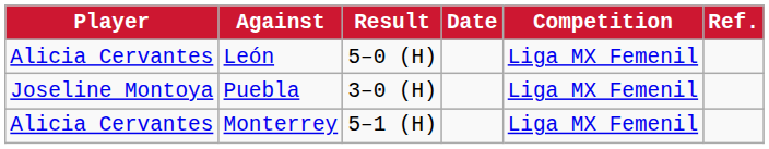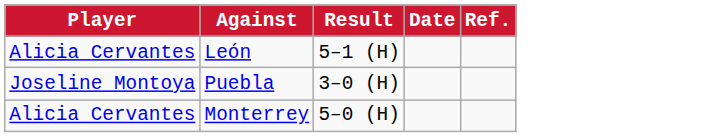- column: Competition | Liga MX Femenil | Liga MX Femenil | Liga MX Femenil
León | Result: 5–0 (H) -> 5–1 (H)
Monterrey | Result: 5–1 (H) -> 5–0 (H)
